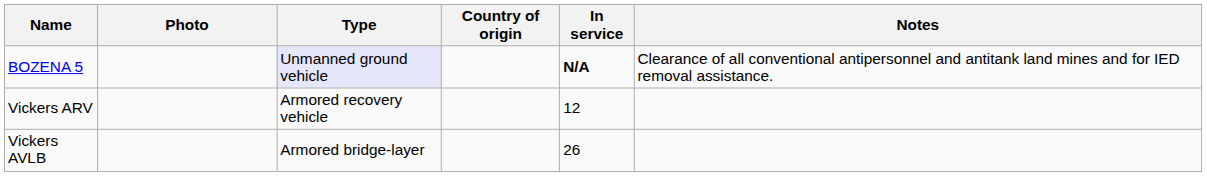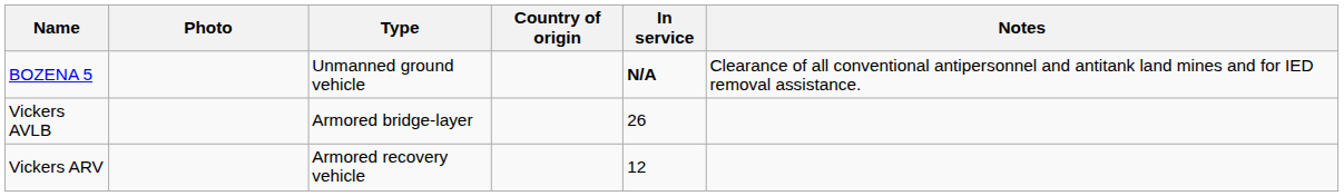BOZENA 5 | Type: lavender background -> no background
rows swapped: Vickers AVLB <-> Vickers ARV
